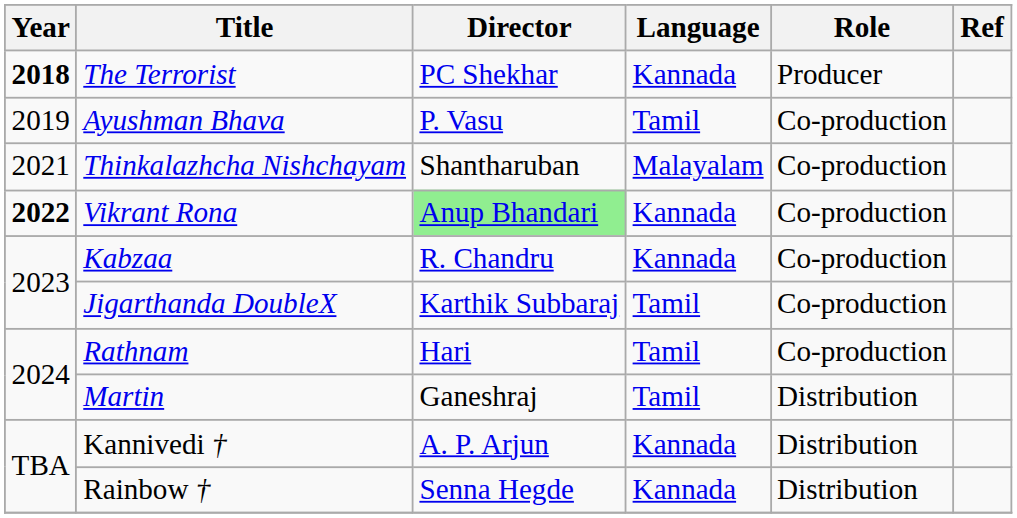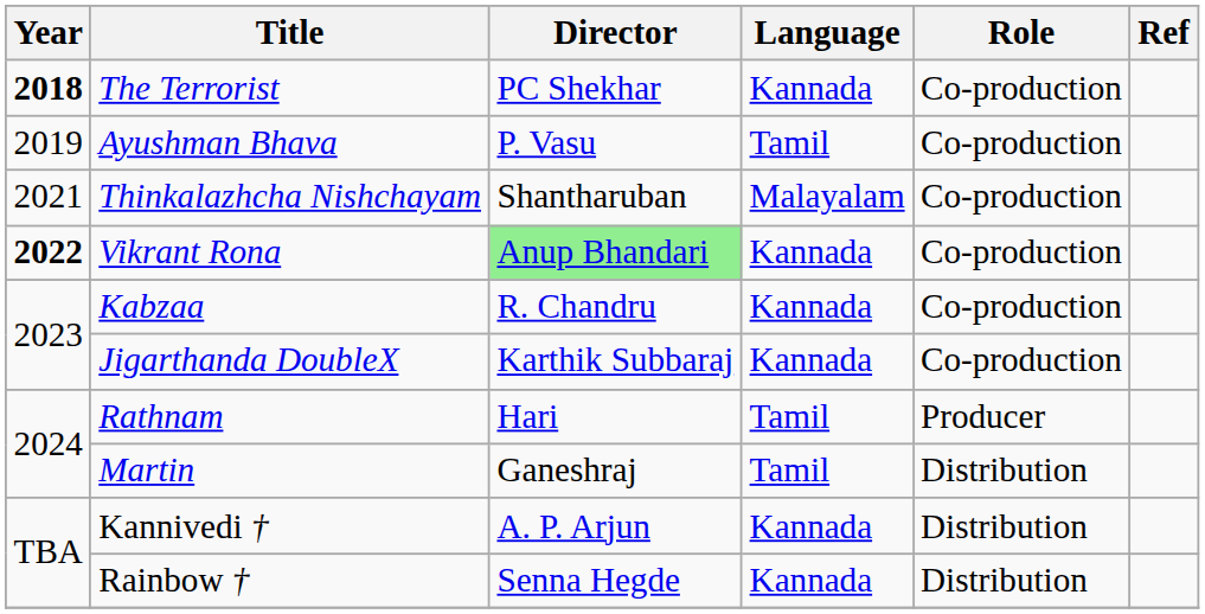The Terrorist | Role: Producer -> Co-production
Jigarthanda DoubleX | Language: Tamil -> Kannada
Rathnam | Role: Co-production -> Producer
